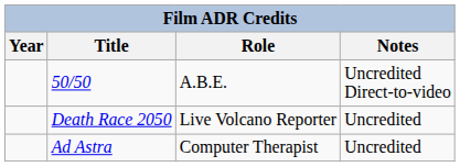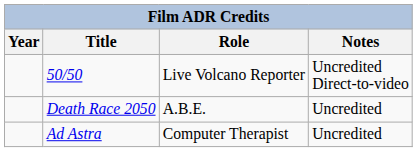50/50 | Role: A.B.E. -> Live Volcano Reporter
Death Race 2050 | Role: Live Volcano Reporter -> A.B.E.
